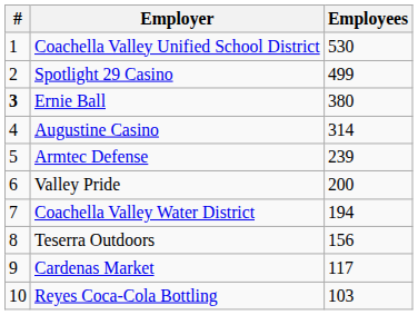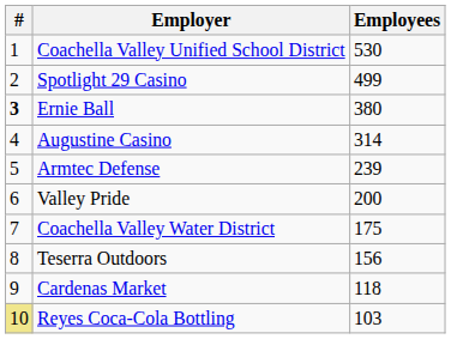Coachella Valley Water District | Employees: 194 -> 175
Cardenas Market | Employees: 117 -> 118
Reyes Coca-Cola Bottling | #: no background -> khaki background
